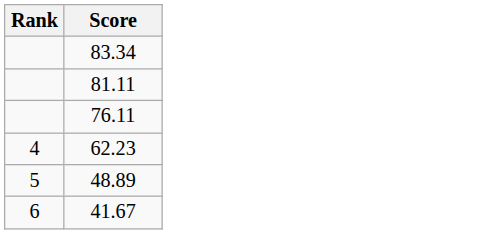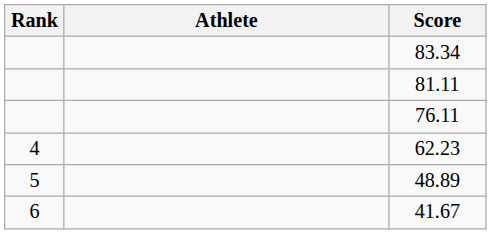+ column: Athlete
